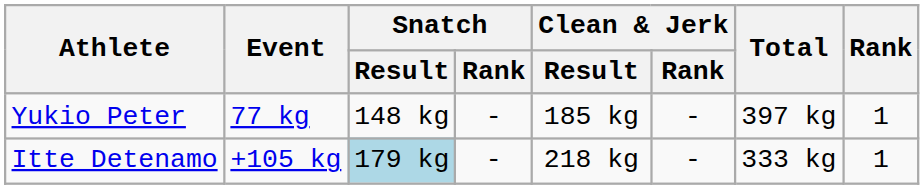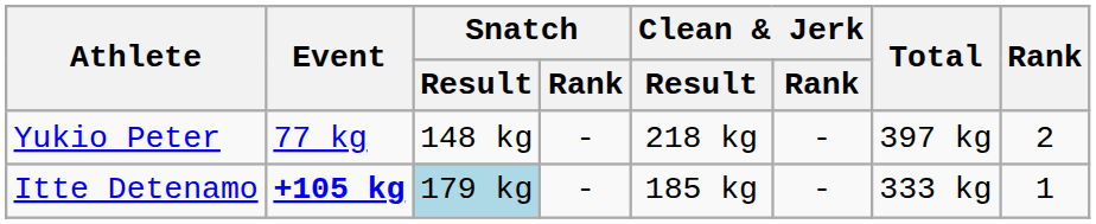Yukio Peter | Clean & Jerk / Result: 185 kg -> 218 kg
Yukio Peter | Rank: 1 -> 2
Itte Detenamo | Event: normal -> bold
Itte Detenamo | Clean & Jerk / Result: 218 kg -> 185 kg
